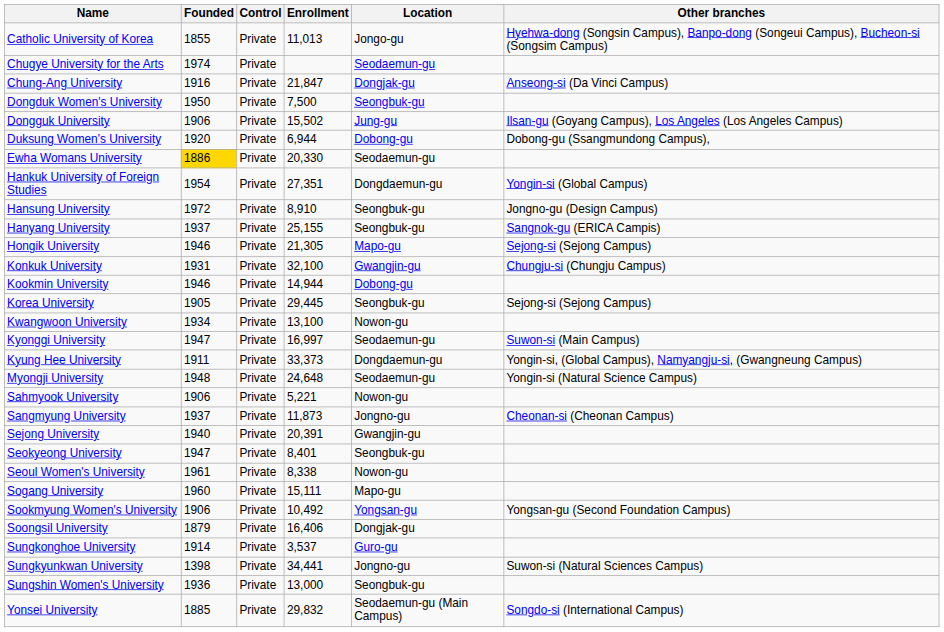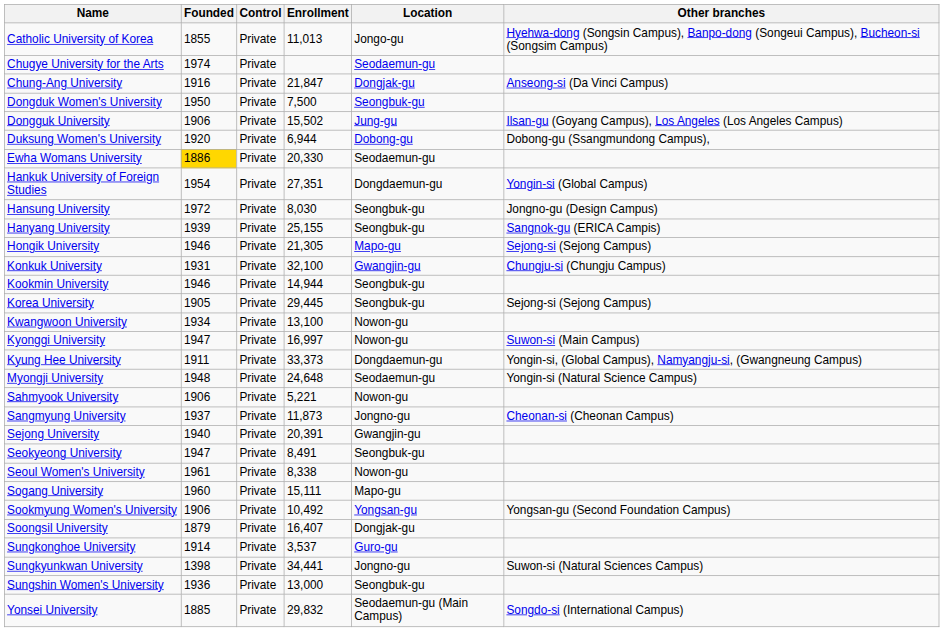Hansung University | Enrollment: 8,910 -> 8,030
Hanyang University | Founded: 1937 -> 1939
Kookmin University | Location: Dobong-gu -> Seongbuk-gu
Kyonggi University | Location: Seodaemun-gu -> Nowon-gu
Seokyeong University | Enrollment: 8,401 -> 8,491
Soongsil University | Enrollment: 16,406 -> 16,407
